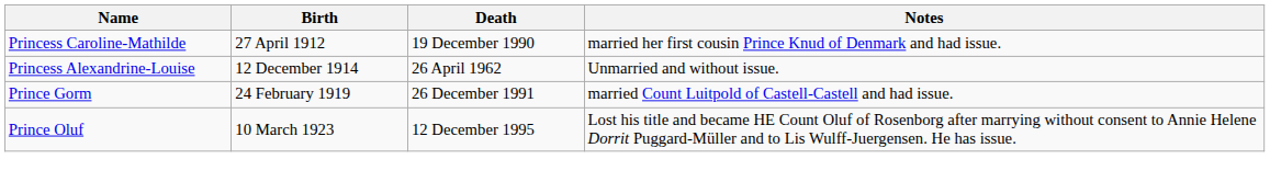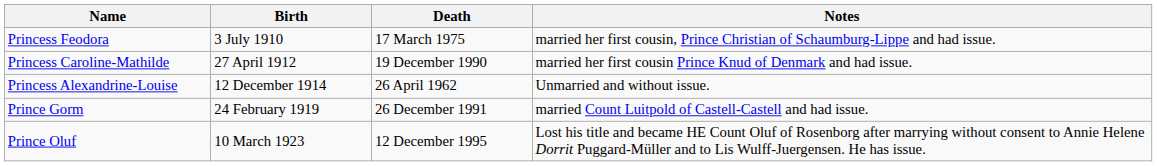+ row: Princess Feodora | 3 July 1910 | 17 March 1975 | married her first cousin, Prince Christian of Schaumburg-Lippe and had issue.
